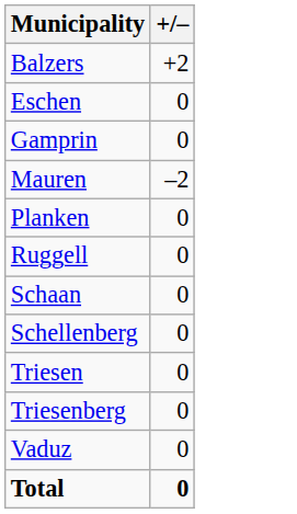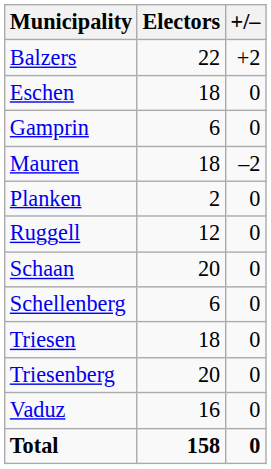+ column: Electors | 22 | 18 | 6 | 18 | 2 | 12 | 20 | 6 | 18 | 20 | 16 | 158
